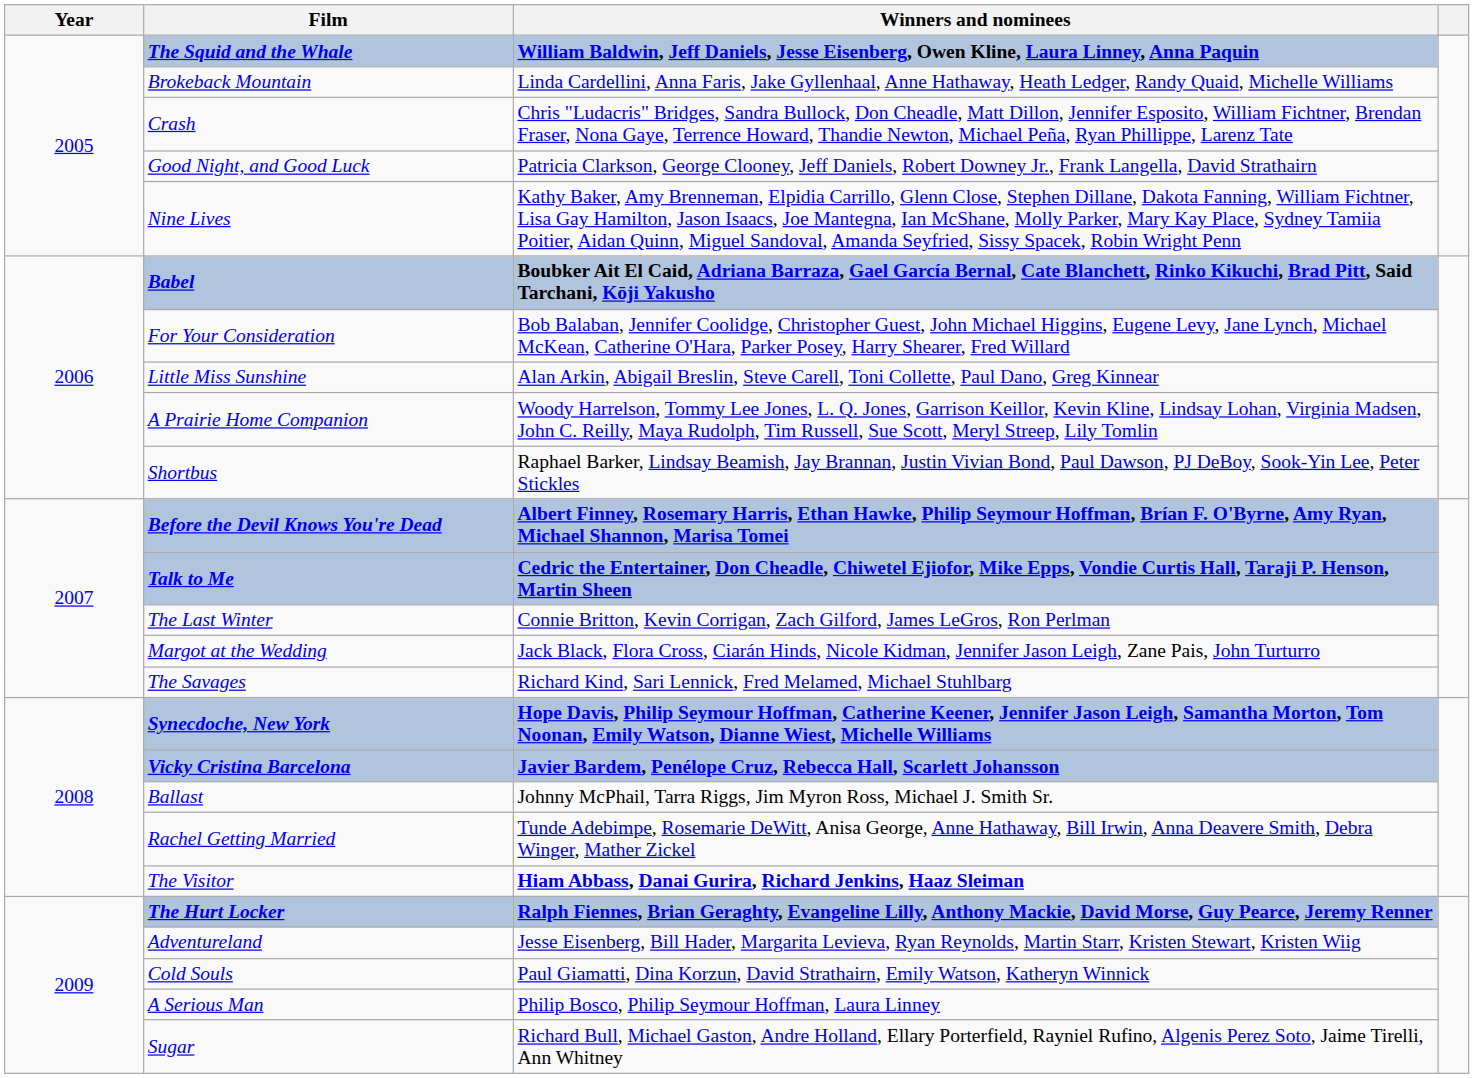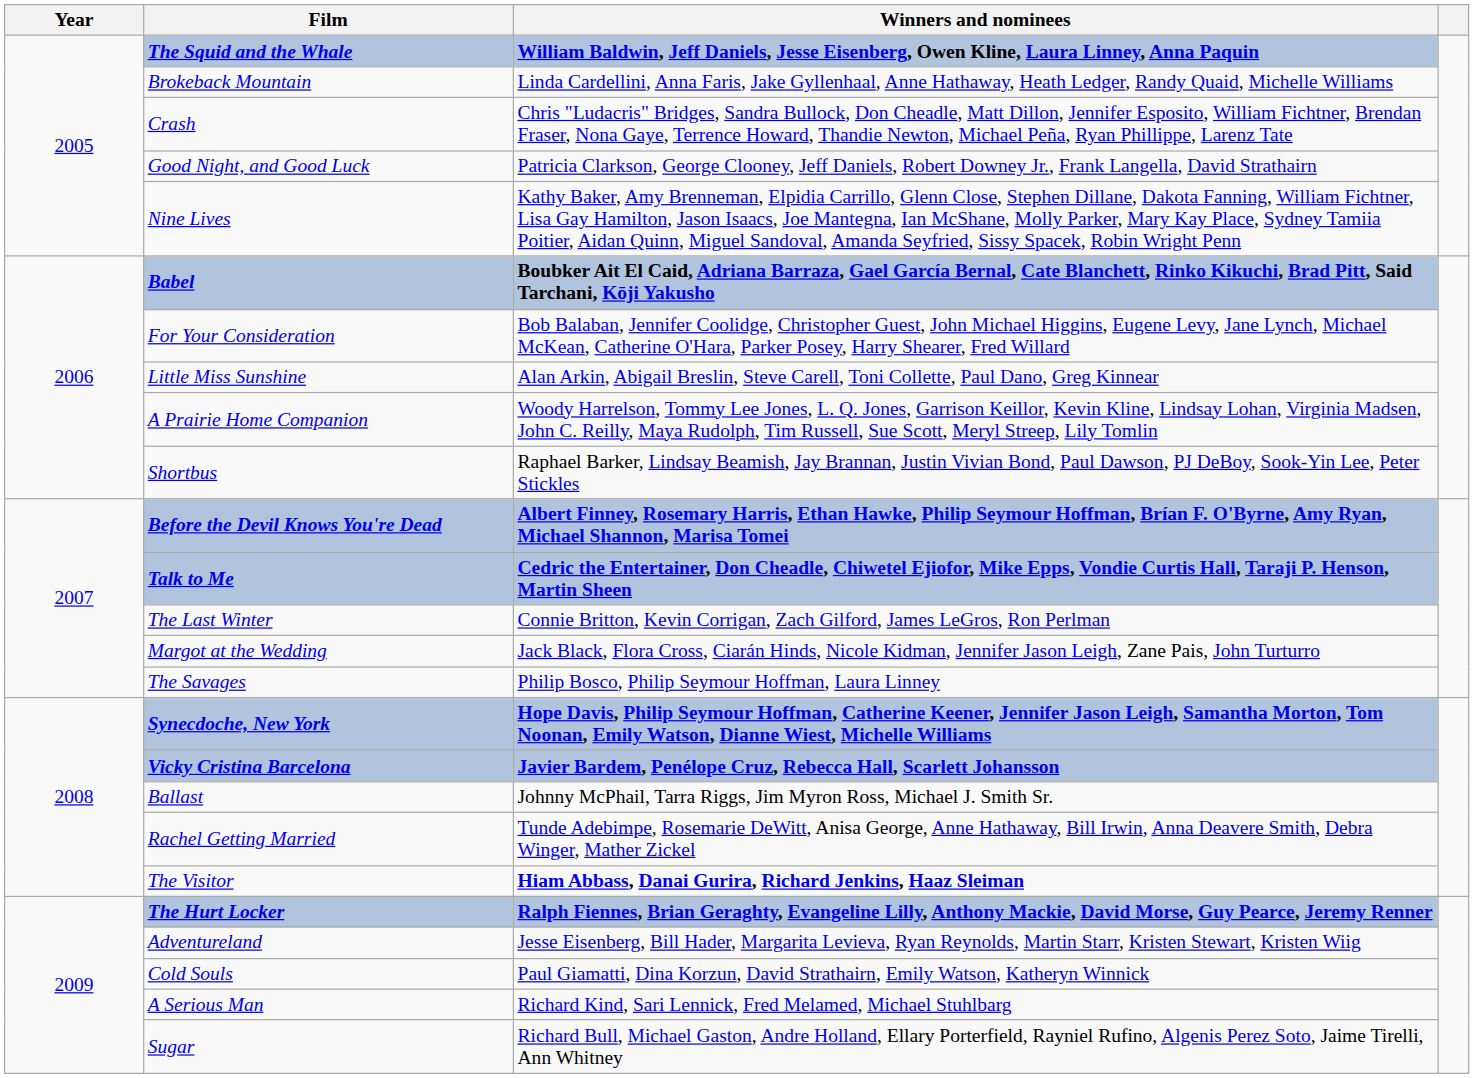The Savages | Winners and nominees: Richard Kind, Sari Lennick, Fred Melamed, Michael Stuhlbarg -> Philip Bosco, Philip Seymour Hoffman, Laura Linney
A Serious Man | Winners and nominees: Philip Bosco, Philip Seymour Hoffman, Laura Linney -> Richard Kind, Sari Lennick, Fred Melamed, Michael Stuhlbarg
